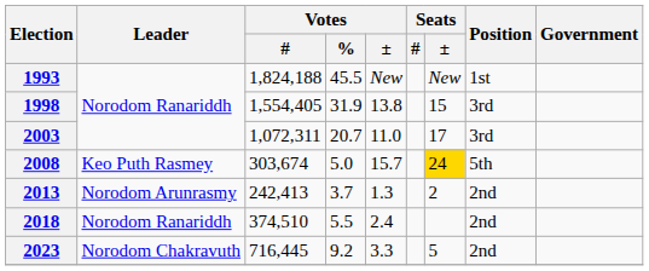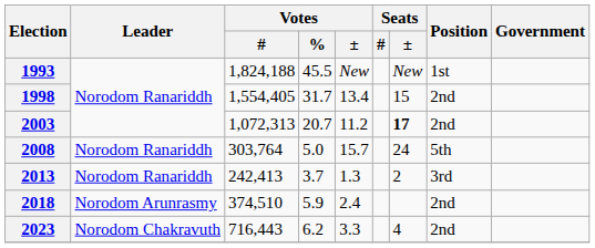1998 | Votes / %: 31.9 -> 31.7
1998 | Votes / ±: 13.8 -> 13.4
1998 | Position: 3rd -> 2nd
2003 | Votes / #: 1,072,311 -> 1,072,313
2003 | Votes / ±: 11.0 -> 11.2
2003 | Seats / ±: normal -> bold
2003 | Position: 3rd -> 2nd
2008 | Leader: Keo Puth Rasmey -> Norodom Ranariddh
2008 | Votes / #: 303,674 -> 303,764
2008 | Seats / ±: gold background -> no background
2013 | Leader: Norodom Arunrasmy -> Norodom Ranariddh
2013 | Position: 2nd -> 3rd
2018 | Leader: Norodom Ranariddh -> Norodom Arunrasmy
2018 | Votes / %: 5.5 -> 5.9
2023 | Votes / #: 716,445 -> 716,443
2023 | Votes / %: 9.2 -> 6.2
2023 | Seats / ±: 5 -> 4
